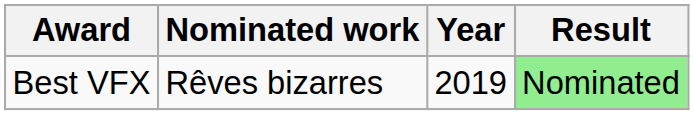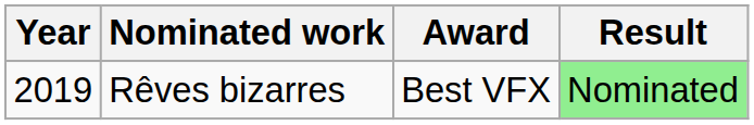columns swapped: Year <-> Award
